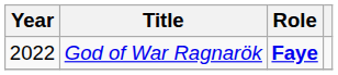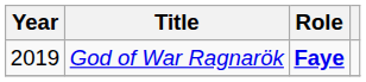God of War Ragnarök | Year: 2022 -> 2019
